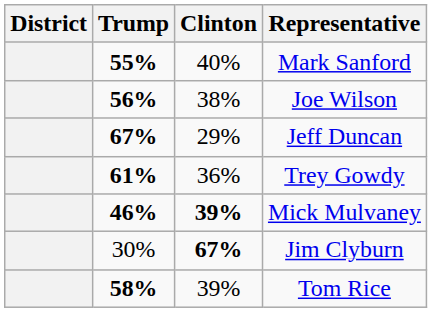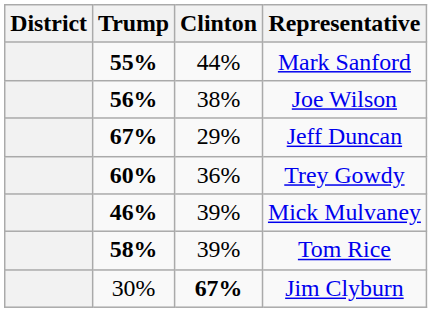Mark Sanford | Clinton: 40% -> 44%
Trey Gowdy | Trump: 61% -> 60%
Mick Mulvaney | Clinton: bold -> normal
rows swapped: Jim Clyburn <-> Tom Rice
